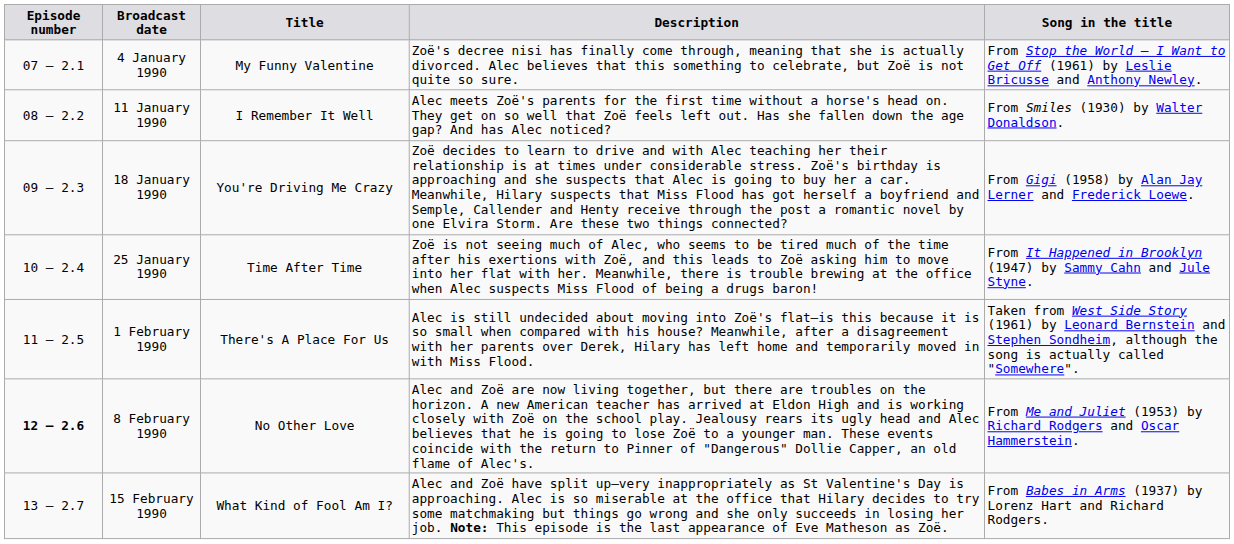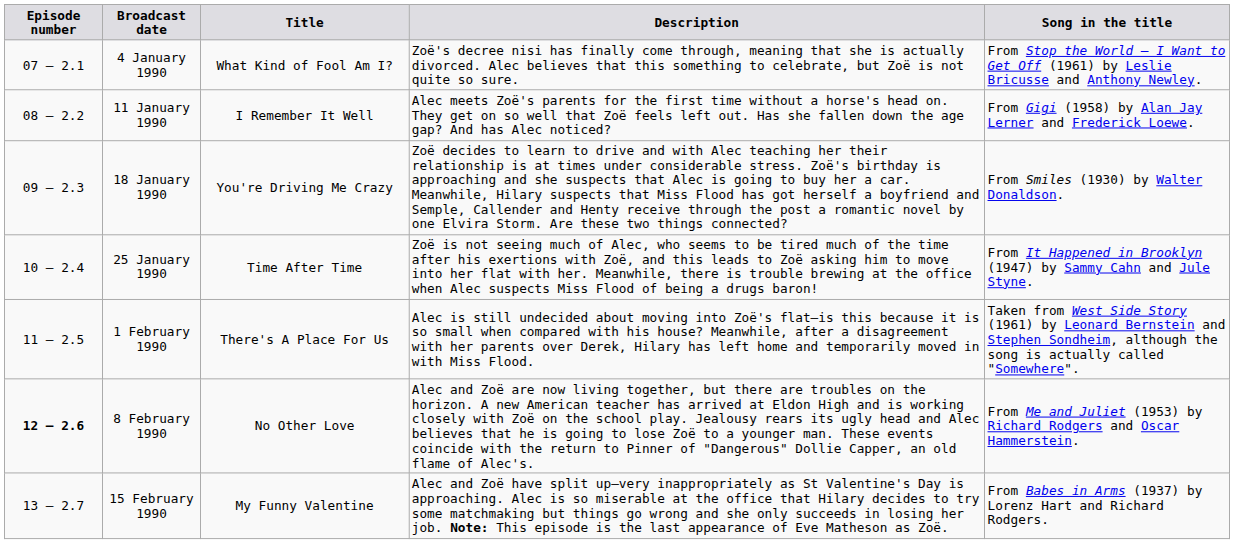4 January 1990 | Title: My Funny Valentine -> What Kind of Fool Am I?
11 January 1990 | Song in the title: From Smiles (1930) by Walter Donaldson. -> From Gigi (1958) by Alan Jay Lerner and Frederick Loewe.
18 January 1990 | Song in the title: From Gigi (1958) by Alan Jay Lerner and Frederick Loewe. -> From Smiles (1930) by Walter Donaldson.
15 February 1990 | Title: What Kind of Fool Am I? -> My Funny Valentine
